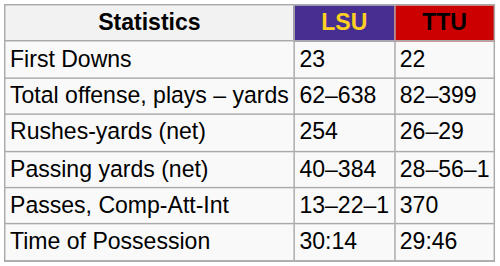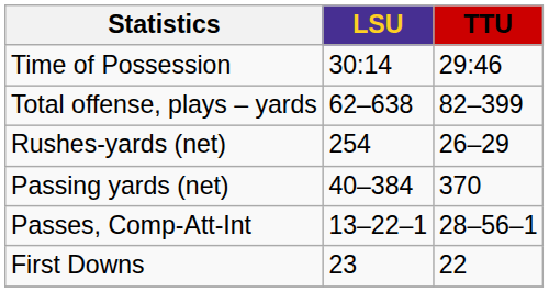rows swapped: First Downs <-> Time of Possession
Passing yards (net) | TTU: 28–56–1 -> 370
Passes, Comp-Att-Int | TTU: 370 -> 28–56–1
